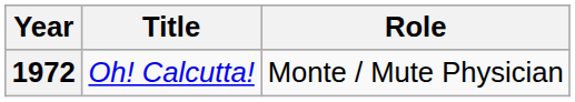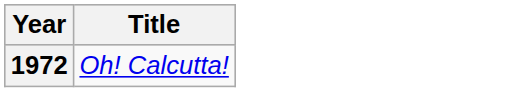- column: Role | Monte / Mute Physician
